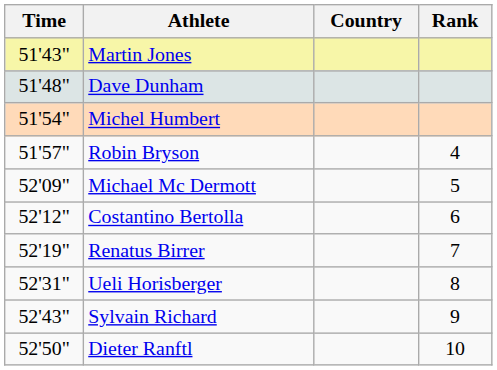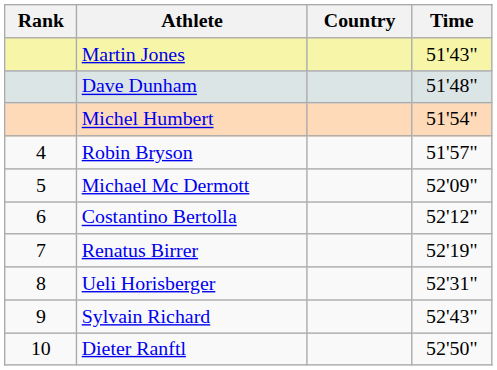columns swapped: Rank <-> Time
